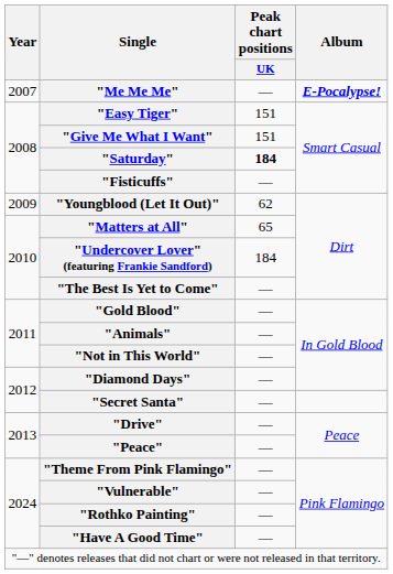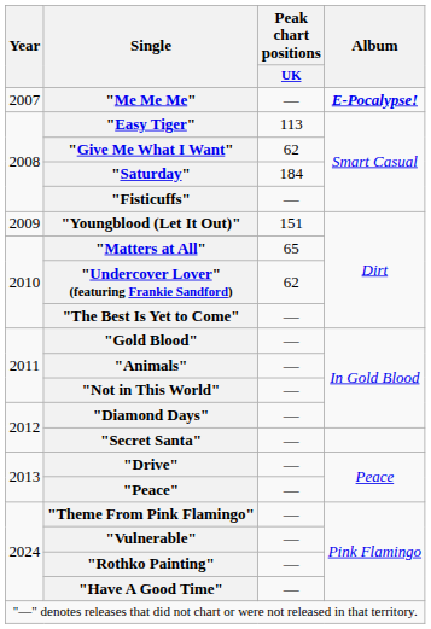"Easy Tiger" | Peak chart positions / UK: 151 -> 113
"Give Me What I Want" | Peak chart positions / UK: 151 -> 62
"Saturday" | Peak chart positions / UK: bold -> normal
"Youngblood (Let It Out)" | Peak chart positions / UK: 62 -> 151
"Undercover Lover" (featuring Frankie Sandford) | Peak chart positions / UK: 184 -> 62
